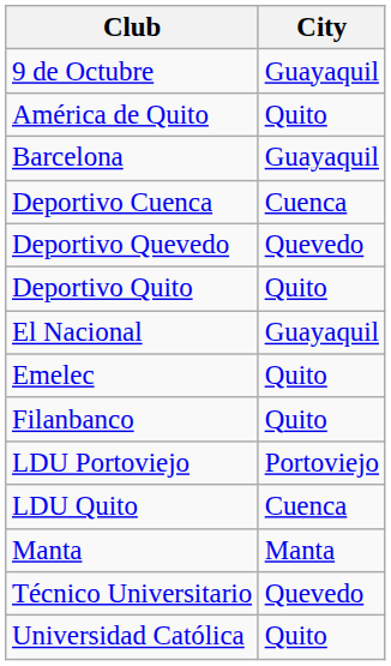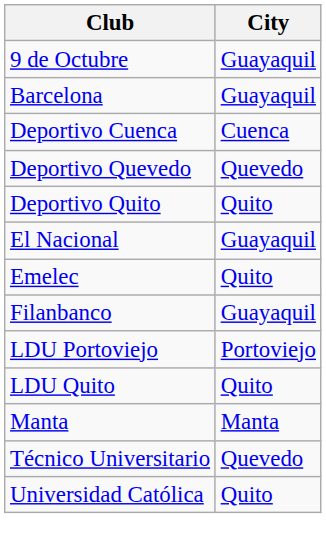- row: América de Quito | Quito
Filanbanco | City: Quito -> Guayaquil
LDU Quito | City: Cuenca -> Quito
